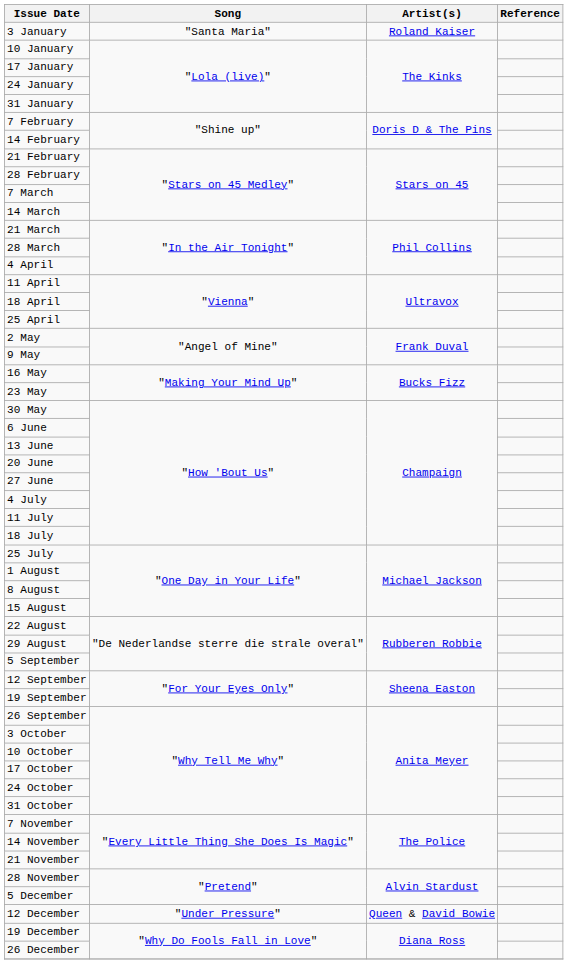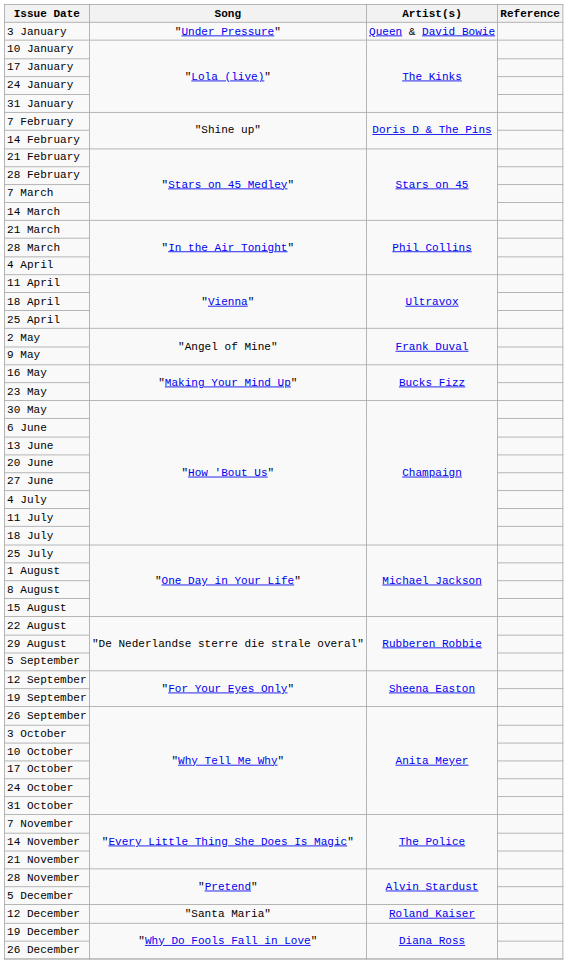3 January | Song: "Santa Maria" -> "Under Pressure"
3 January | Artist(s): Roland Kaiser -> Queen & David Bowie
12 December | Song: "Under Pressure" -> "Santa Maria"
12 December | Artist(s): Queen & David Bowie -> Roland Kaiser
